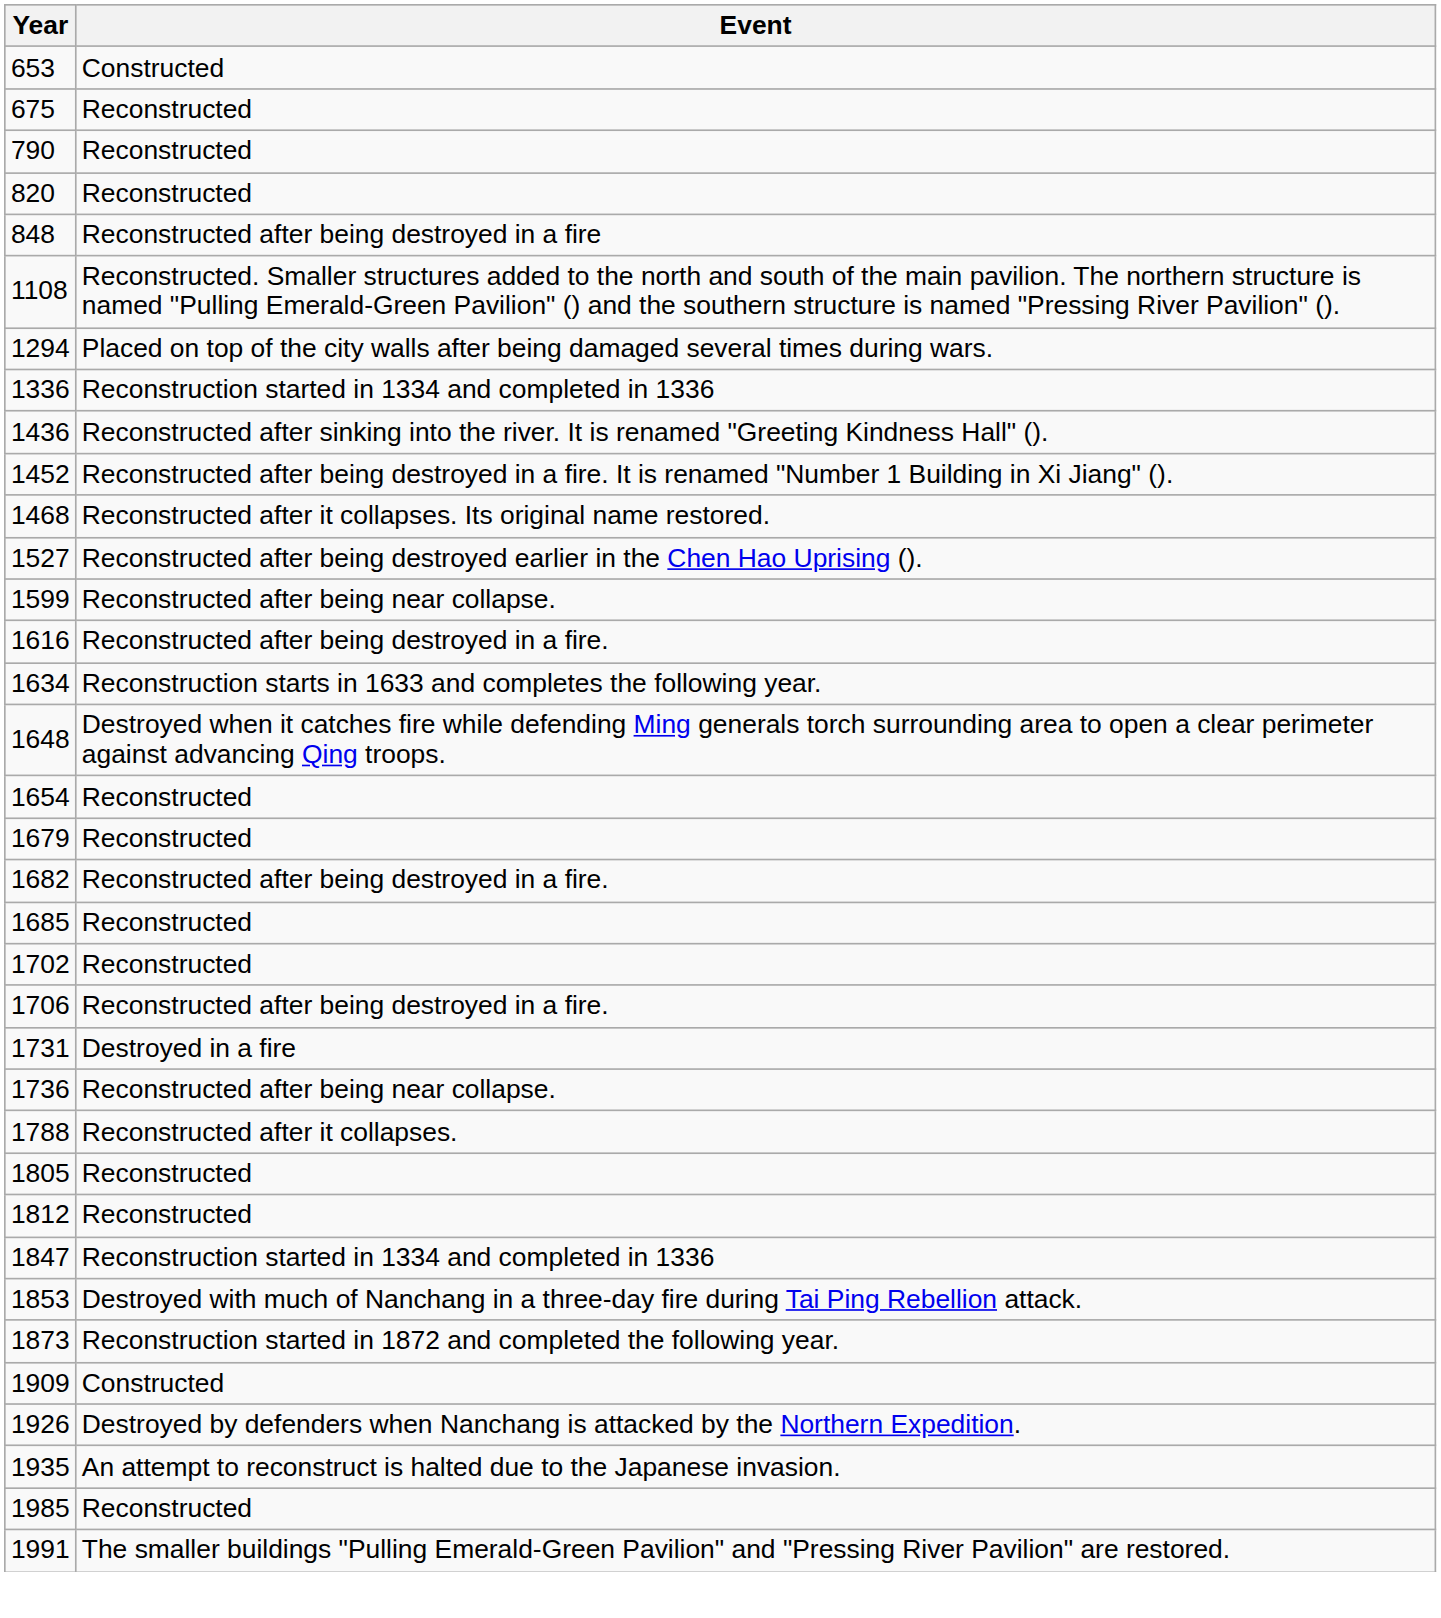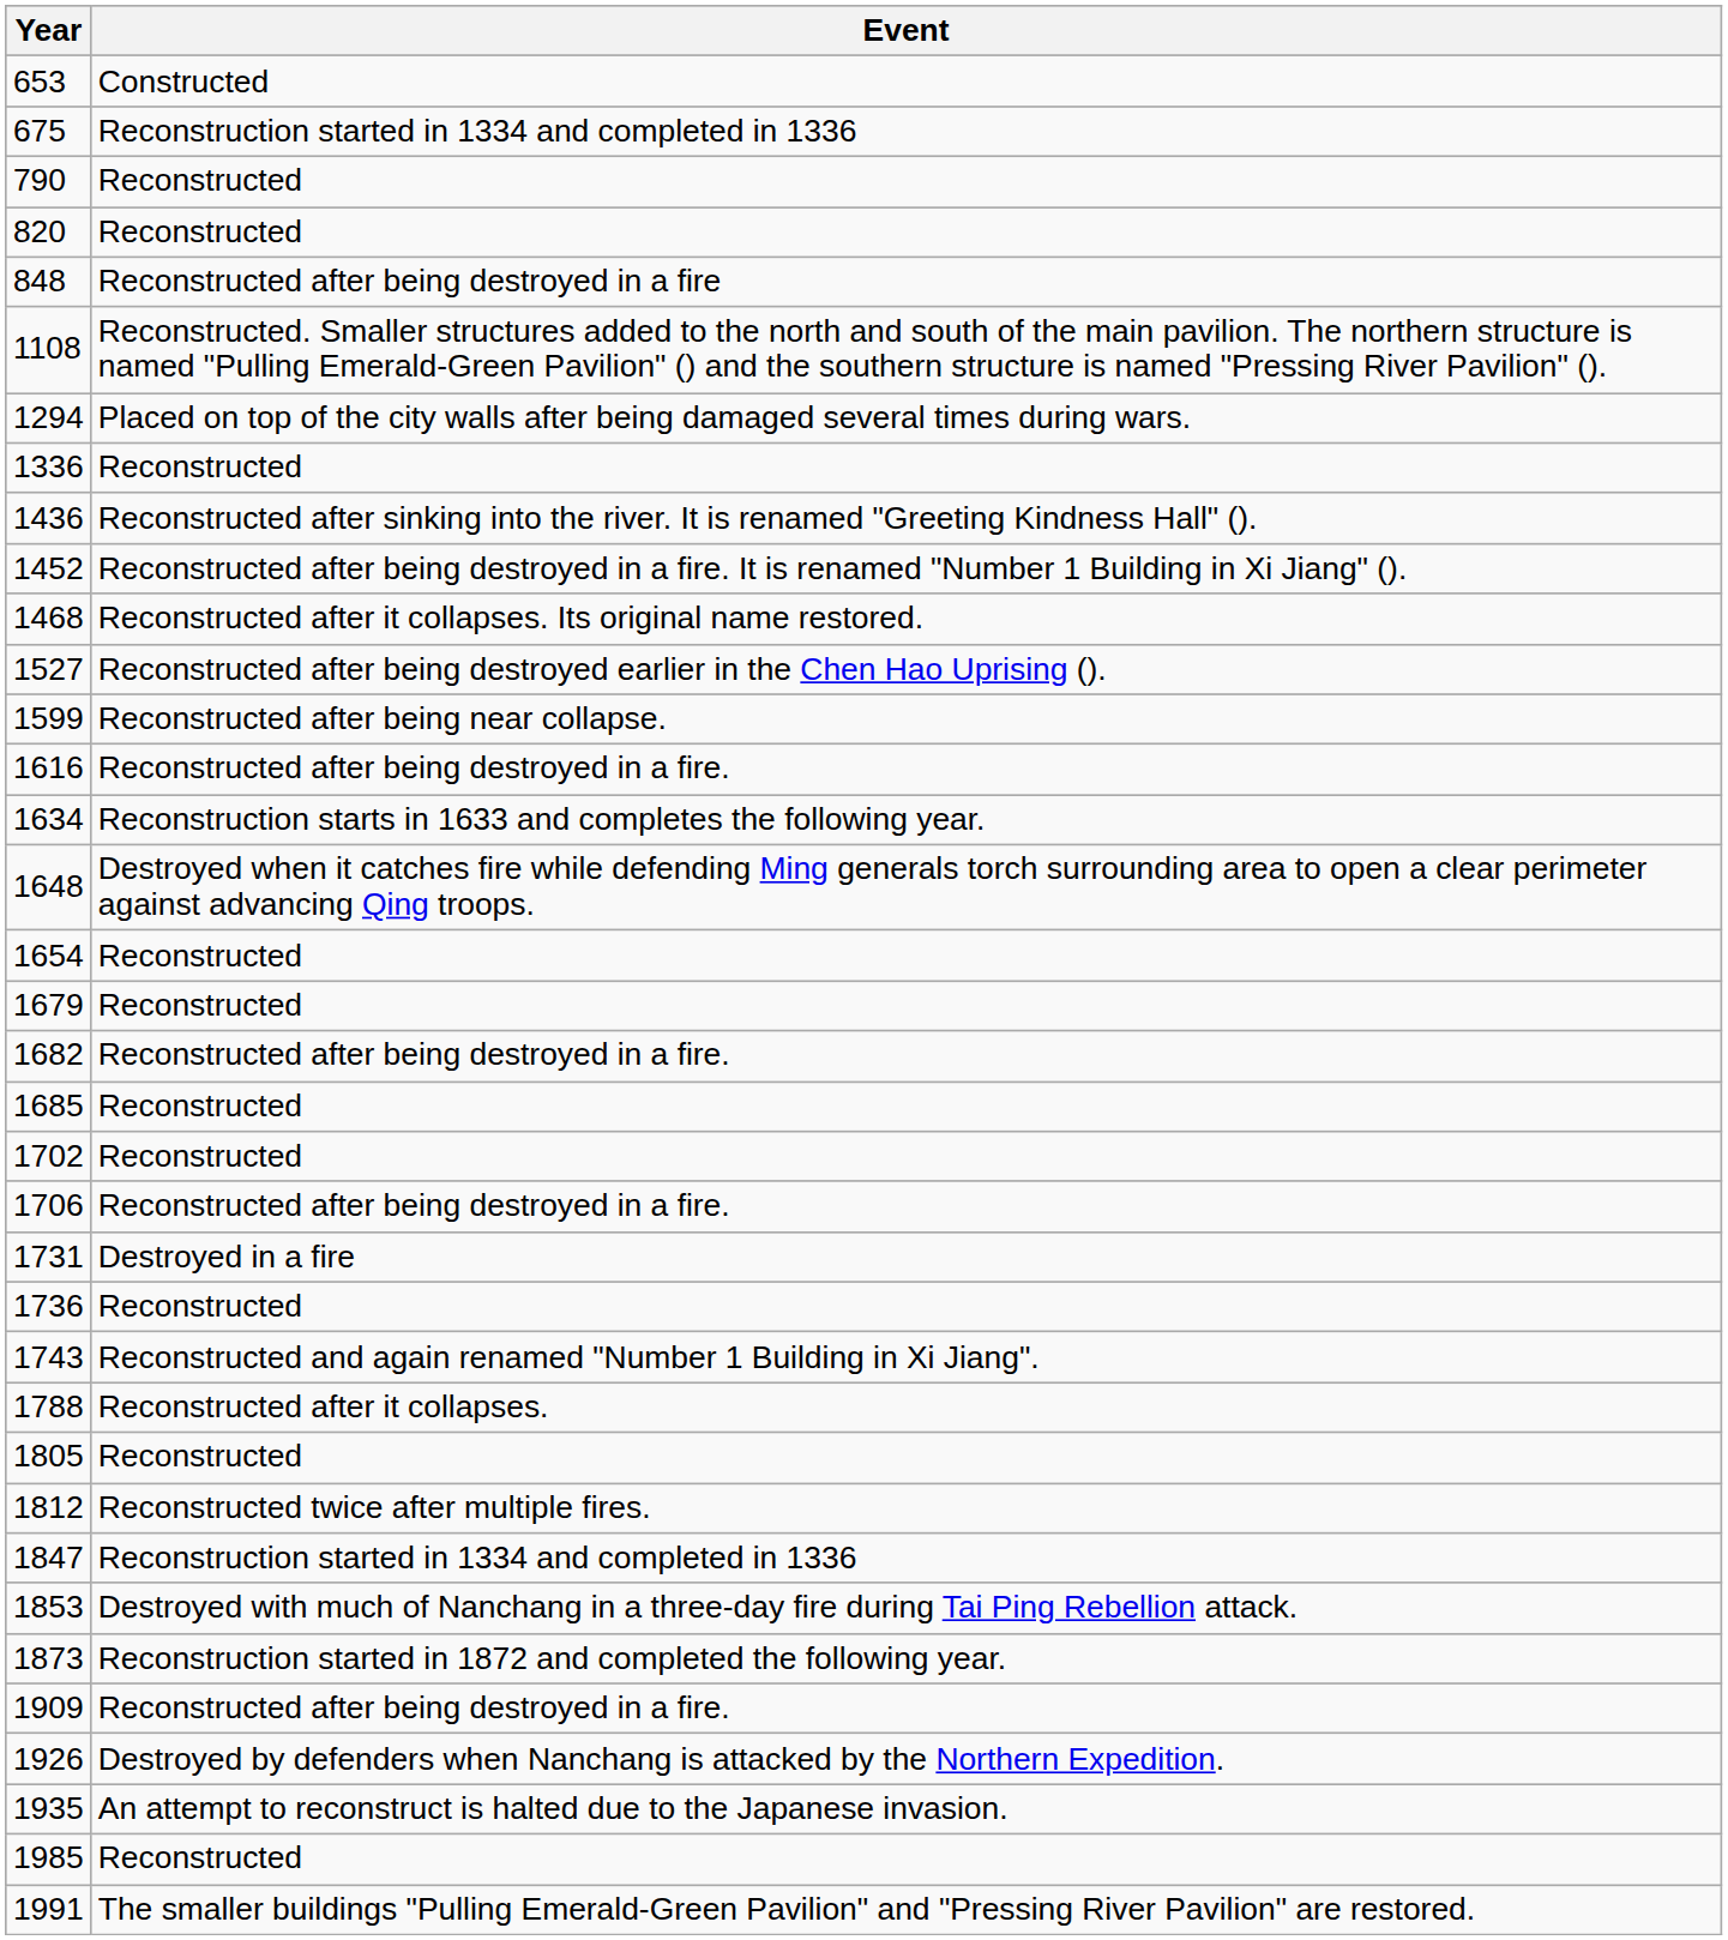675 | Event: Reconstructed -> Reconstruction started in 1334 and completed in 1336
1336 | Event: Reconstruction started in 1334 and completed in 1336 -> Reconstructed
1736 | Event: Reconstructed after being near collapse. -> Reconstructed
+ row: 1743 | Reconstructed and again renamed "Number 1 Building in Xi Jiang".
1812 | Event: Reconstructed -> Reconstructed twice after multiple fires.
1909 | Event: Constructed -> Reconstructed after being destroyed in a fire.
